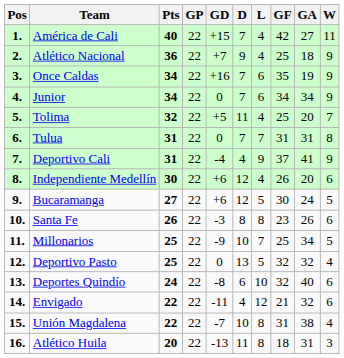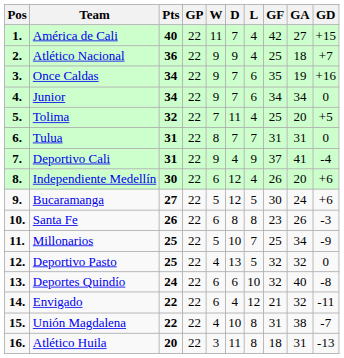columns swapped: W <-> GD
